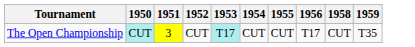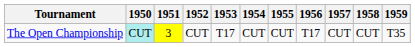+ column: 1957 | CUT
The Open Championship | 1953: paleturquoise background -> no background
